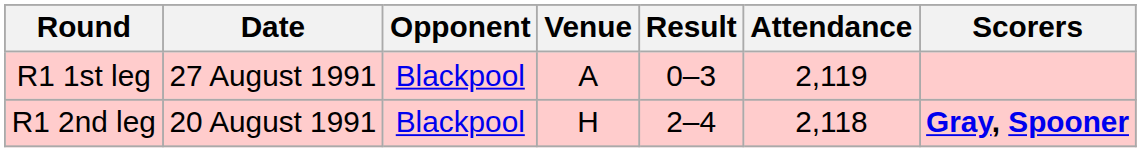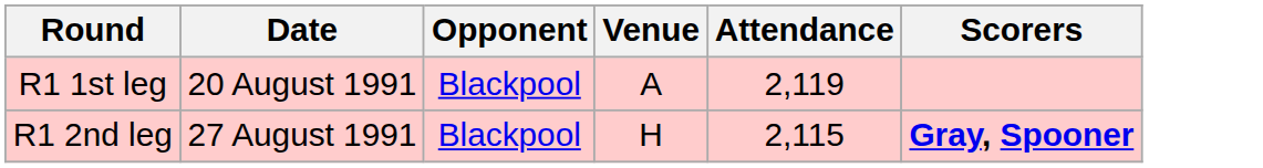- column: Result | 0–3 | 2–4
R1 1st leg | Date: 27 August 1991 -> 20 August 1991
R1 2nd leg | Date: 20 August 1991 -> 27 August 1991
R1 2nd leg | Attendance: 2,118 -> 2,115
